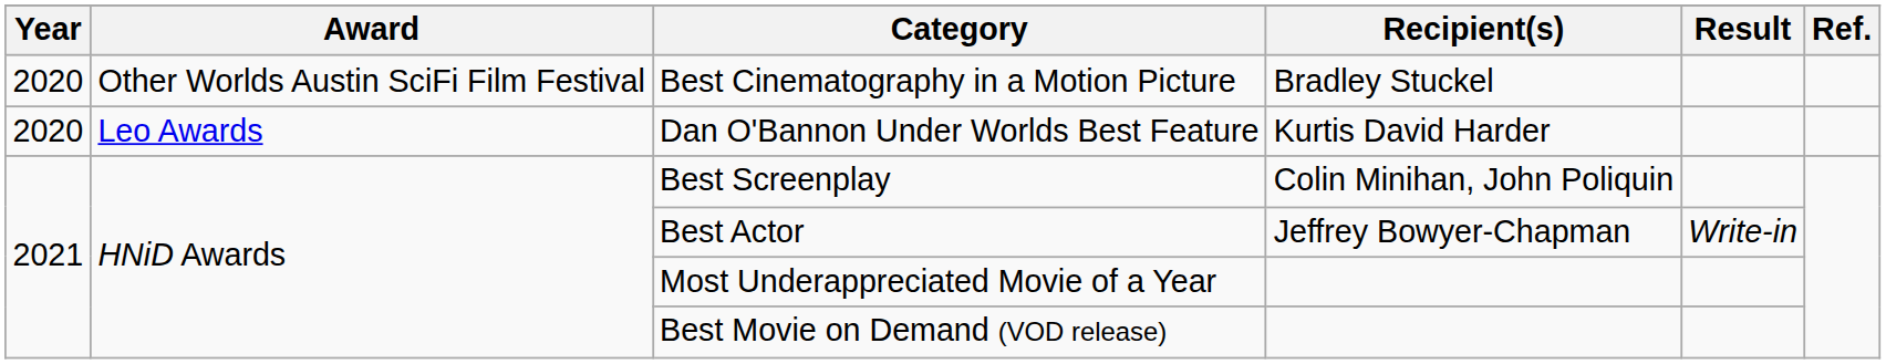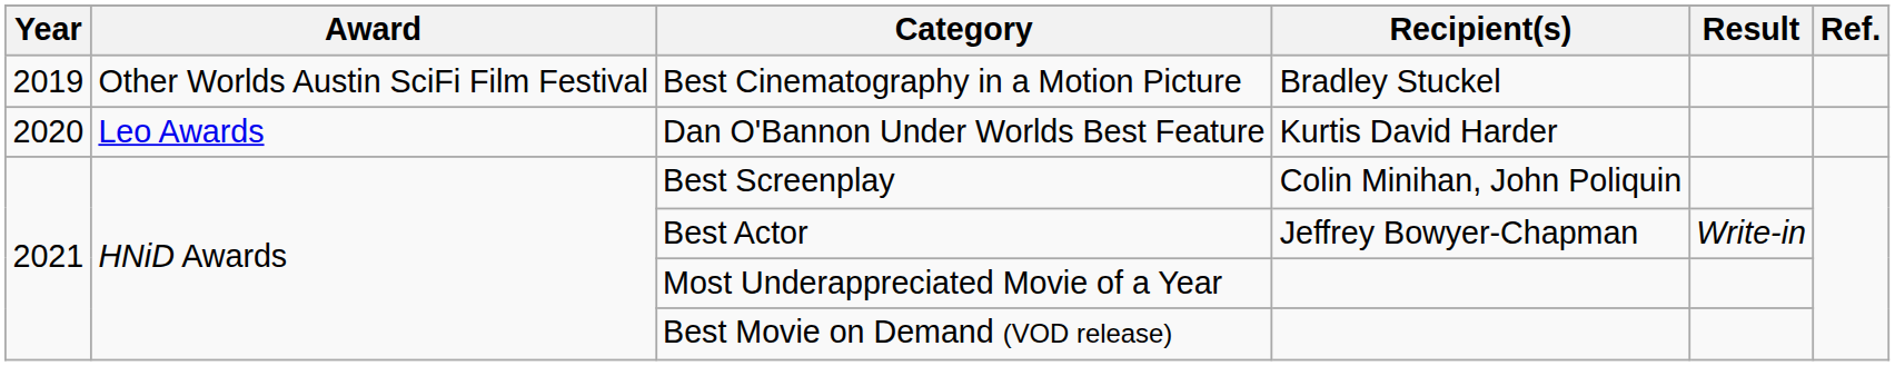Best Cinematography in a Motion Picture | Year: 2020 -> 2019
